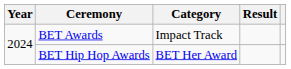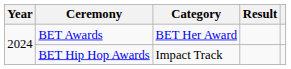BET Awards | Category: Impact Track -> BET Her Award
BET Hip Hop Awards | Category: BET Her Award -> Impact Track
